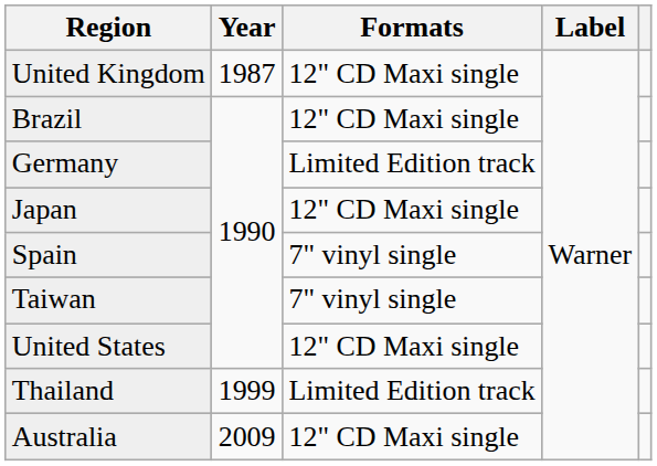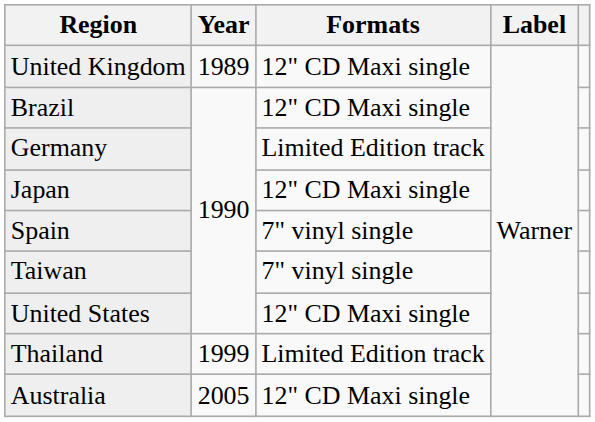United Kingdom | Year: 1987 -> 1989
Australia | Year: 2009 -> 2005
